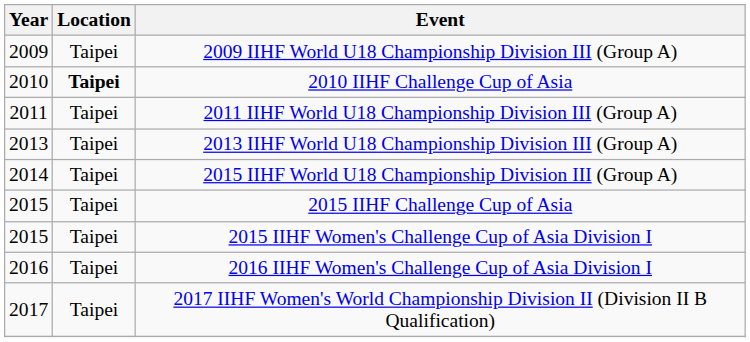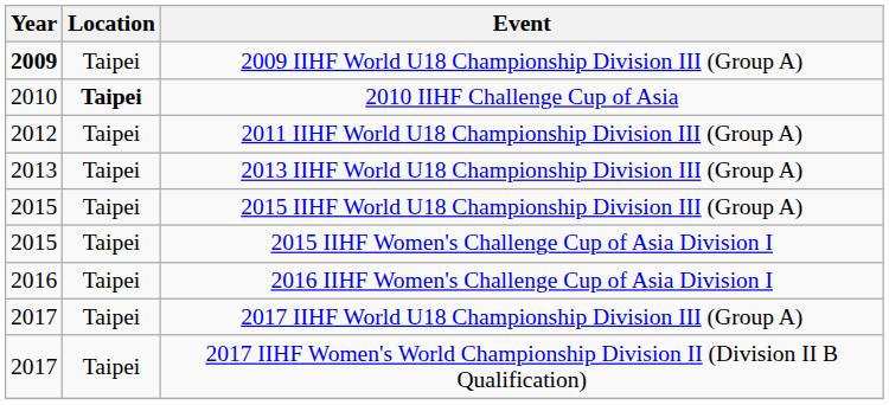2009 IIHF World U18 Championship Division III (Group A) | Year: normal -> bold
2011 IIHF World U18 Championship Division III (Group A) | Year: 2011 -> 2012
2015 IIHF World U18 Championship Division III (Group A) | Year: 2014 -> 2015
- row: 2015 | Taipei | 2015 IIHF Challenge Cup of Asia
+ row: 2017 | Taipei | 2017 IIHF World U18 Championship Division III (Group A)
